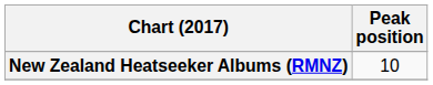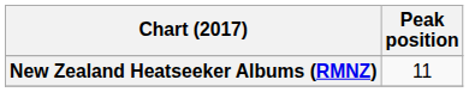New Zealand Heatseeker Albums (RMNZ) | Peak position: 10 -> 11
